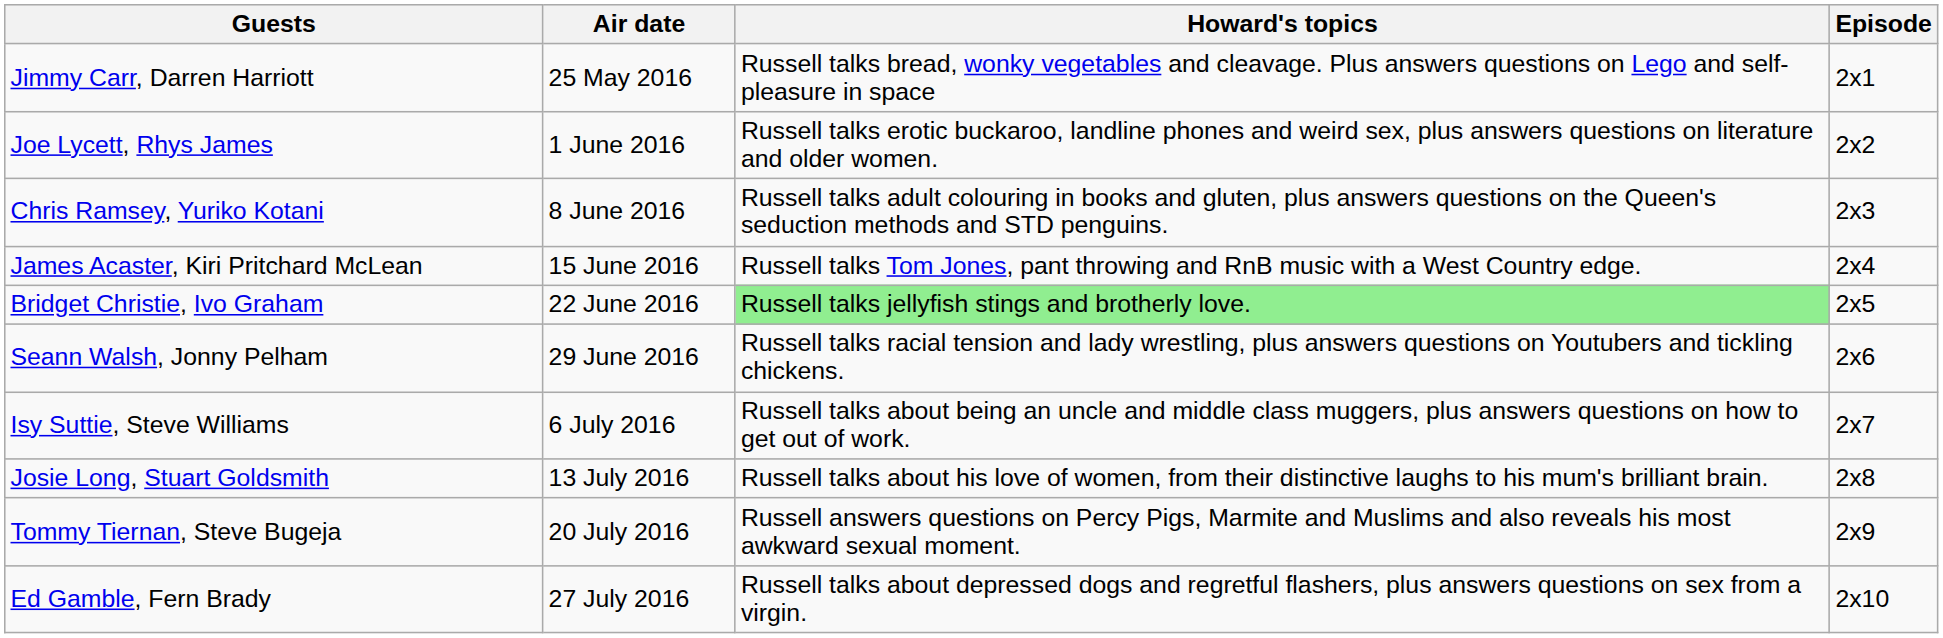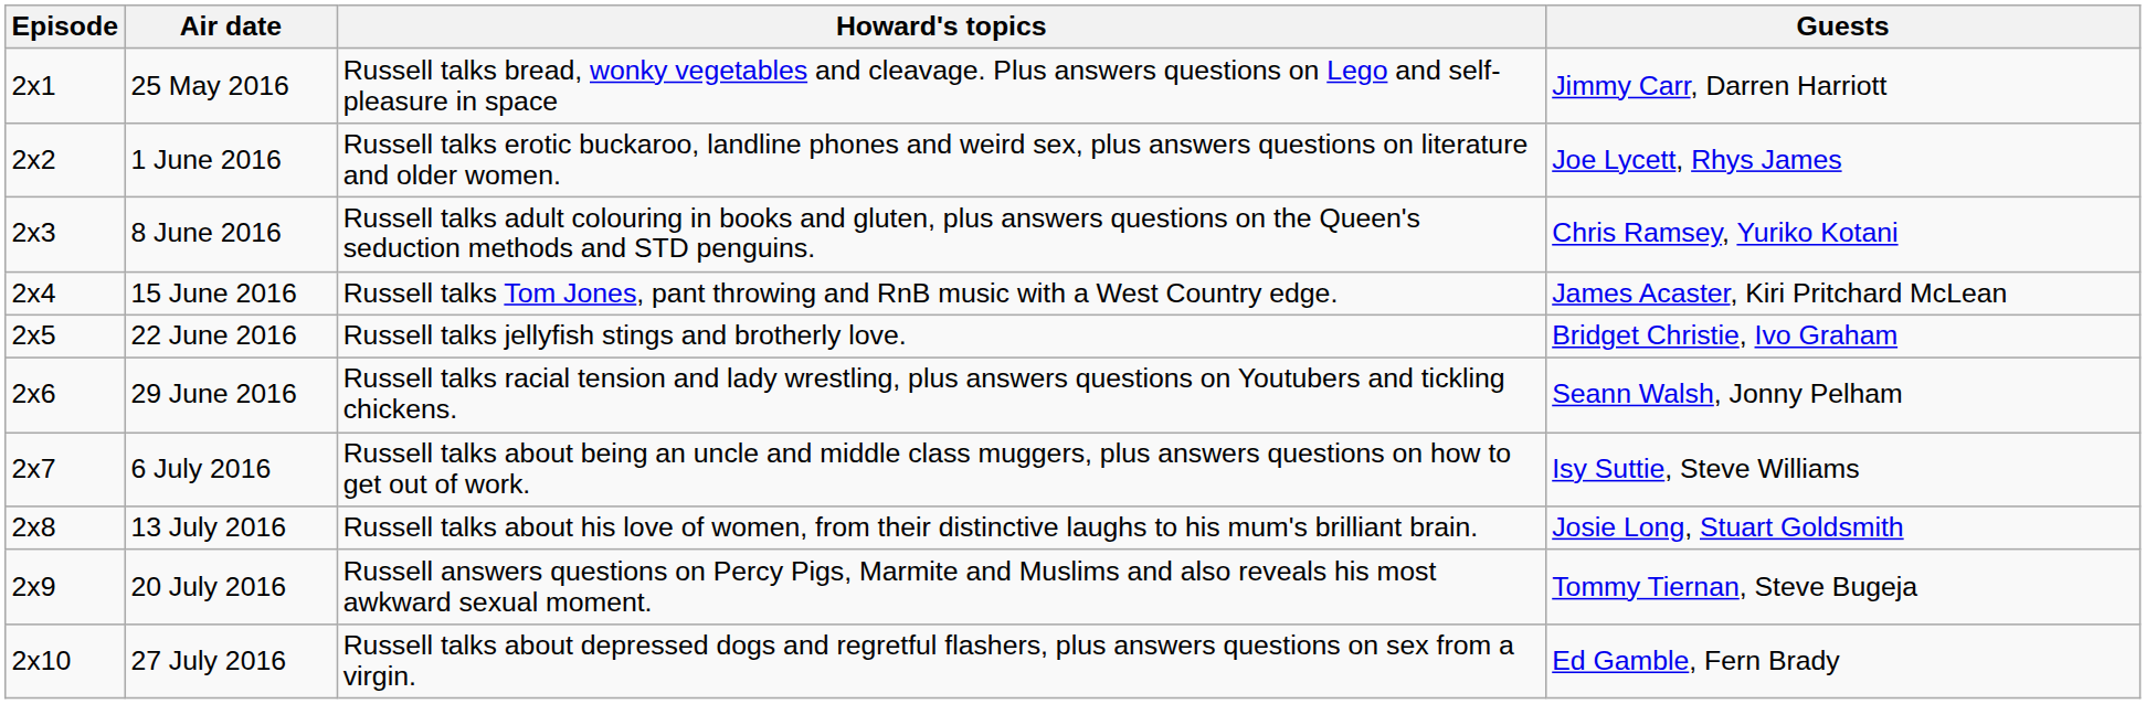columns swapped: Episode <-> Guests
22 June 2016 | Howard's topics: lightgreen background -> no background
